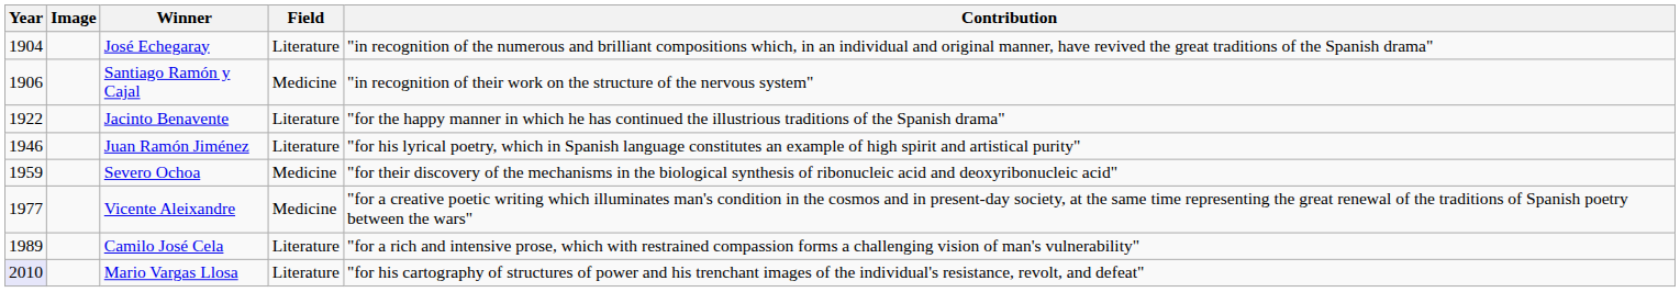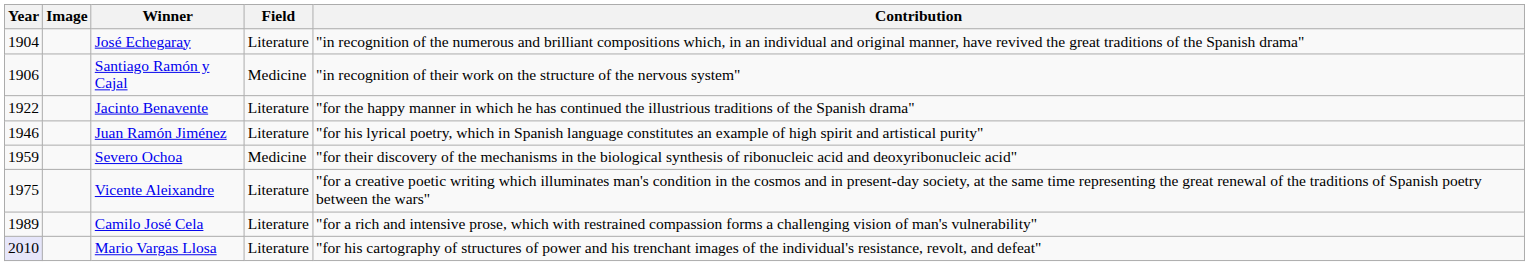Vicente Aleixandre | Year: 1977 -> 1975
Vicente Aleixandre | Field: Medicine -> Literature
